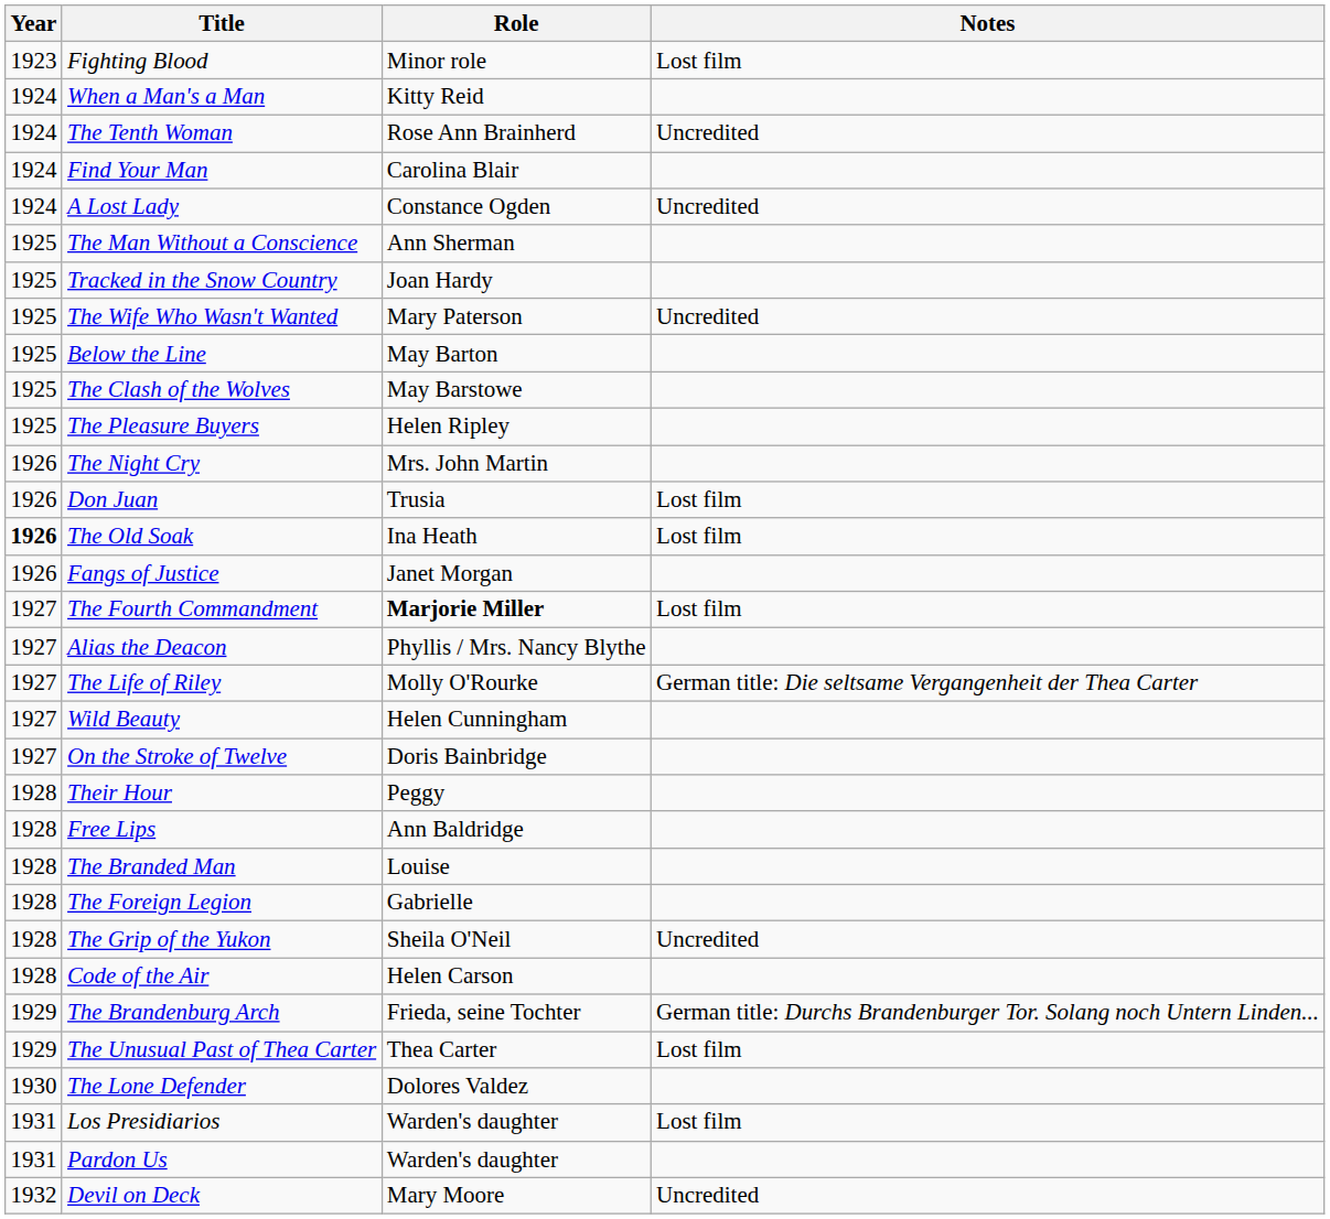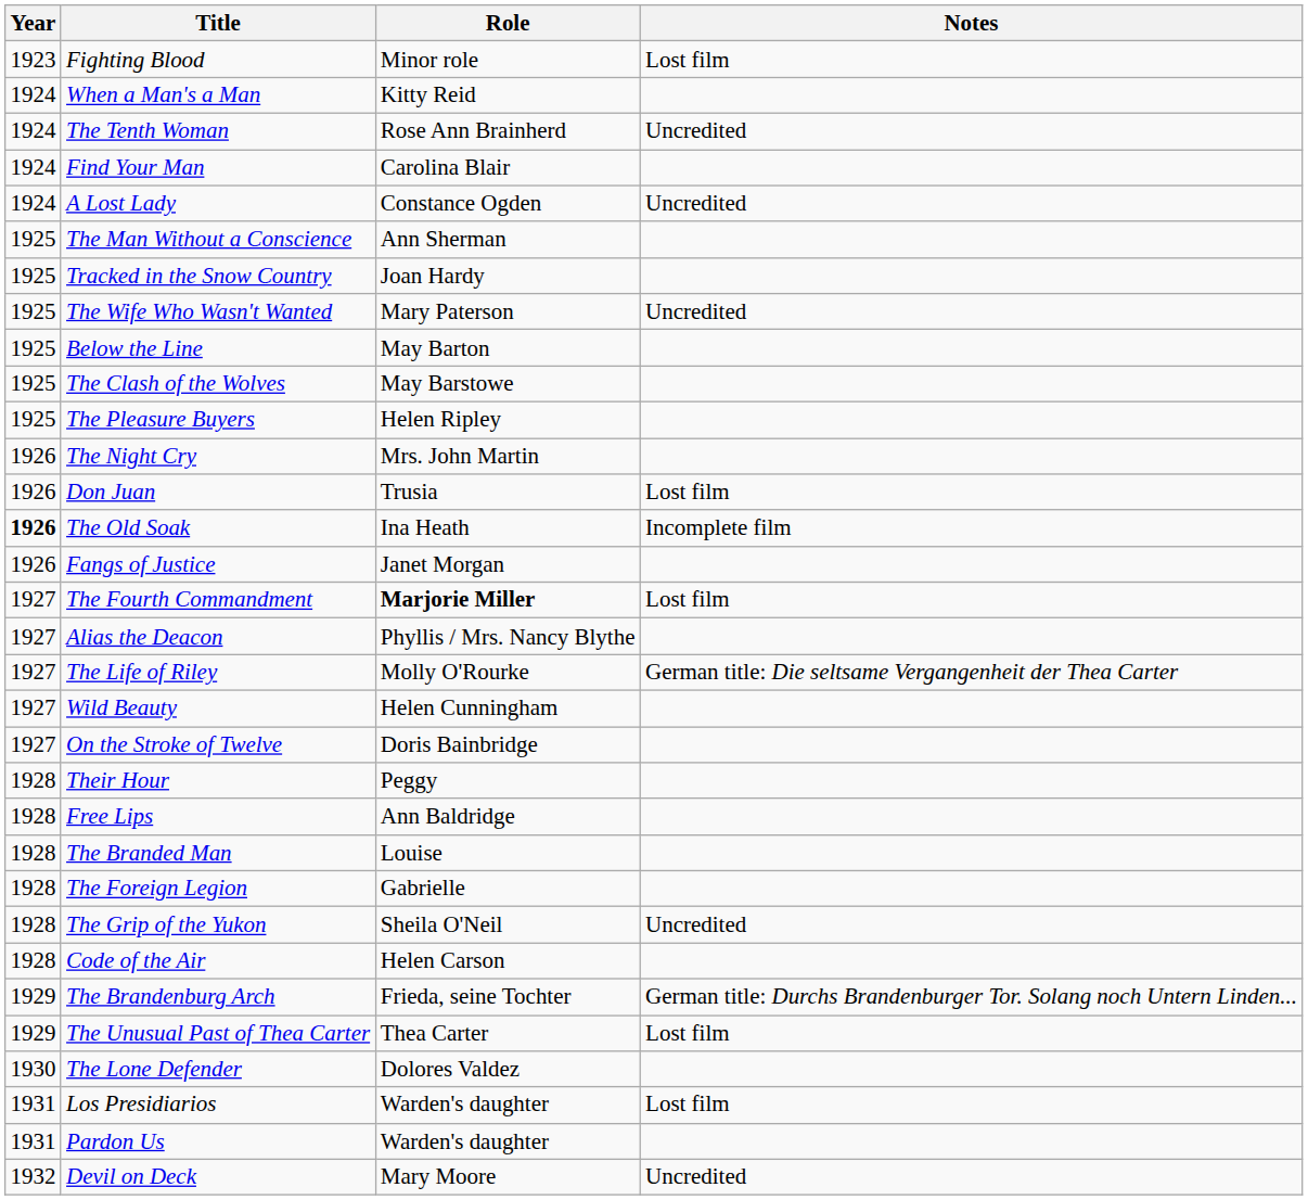The Old Soak | Notes: Lost film -> Incomplete film
